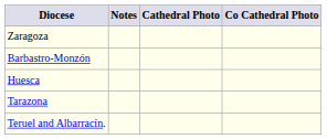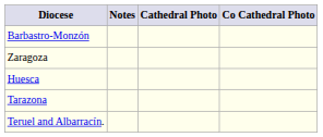rows swapped: Zaragoza <-> Barbastro-Monzón
